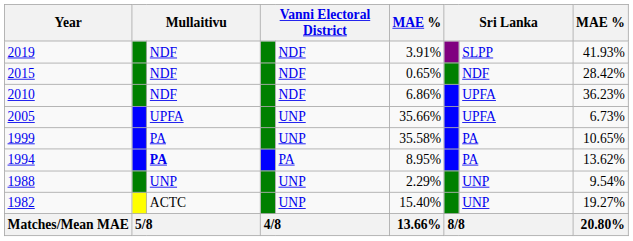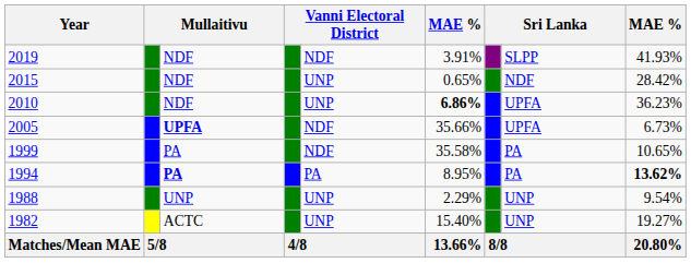2015 | column 5: NDF -> UNP
2010 | column 5: NDF -> UNP
2010 | column 6: normal -> bold
2005 | column 3: normal -> bold
2005 | column 5: UNP -> NDF
1999 | column 5: UNP -> NDF
1994 | column 9: normal -> bold
